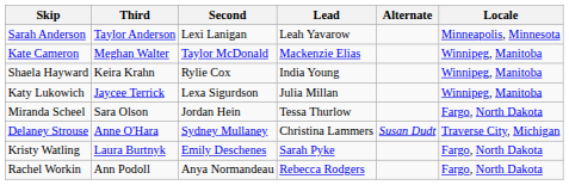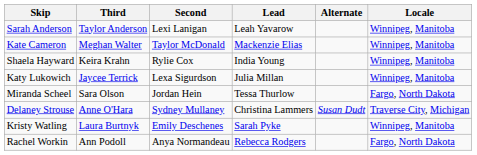Sarah Anderson | Locale: Minneapolis, Minnesota -> Winnipeg, Manitoba
Kristy Watling | Locale: Fargo, North Dakota -> Winnipeg, Manitoba
